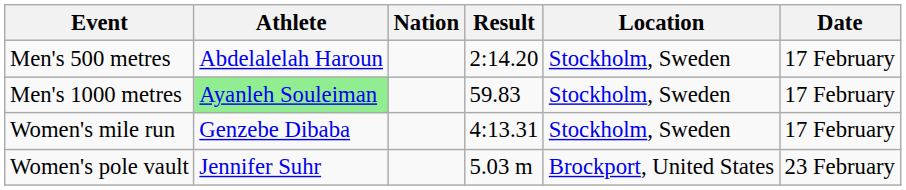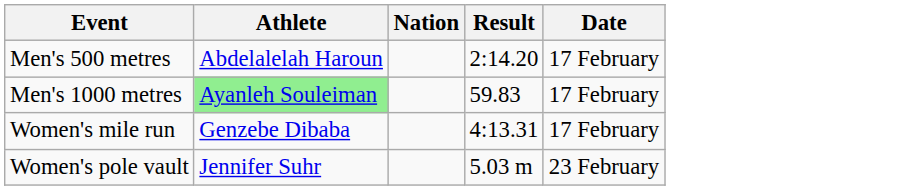- column: Location | Stockholm, Sweden | Stockholm, Sweden | Stockholm, Sweden | Brockport, United States
